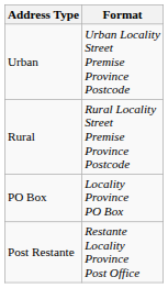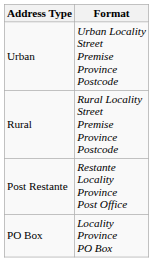rows swapped: PO Box <-> Post Restante
